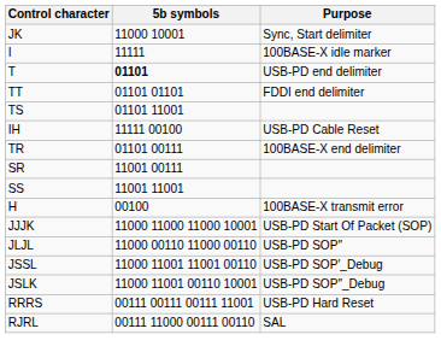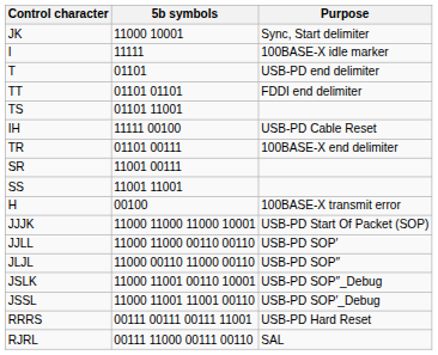T | 5b symbols: bold -> normal
+ row: JJLL | 11000 11000 00110 00110 | USB-PD SOP′
rows swapped: JSSL <-> JSLK
